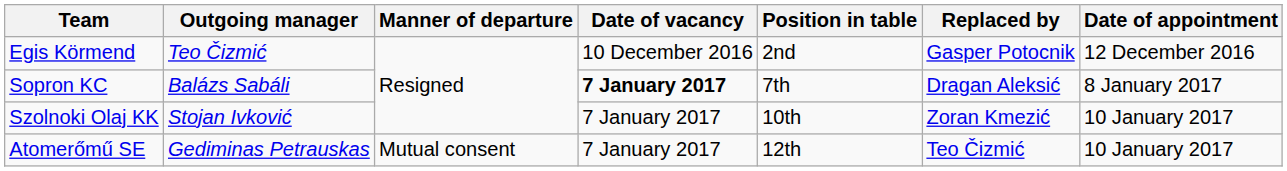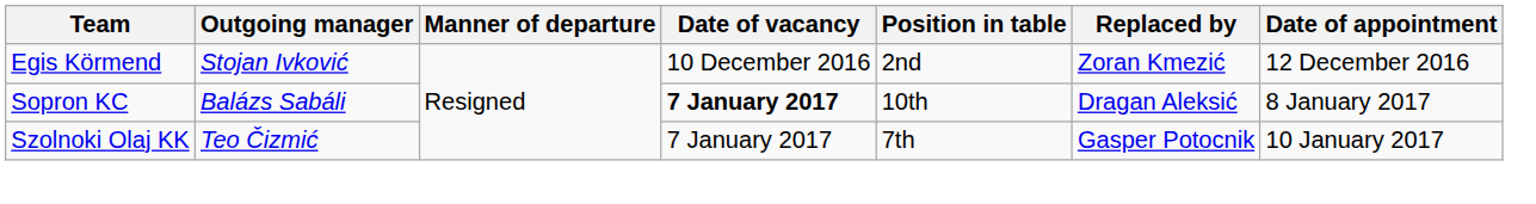Egis Körmend | Outgoing manager: Teo Čizmić -> Stojan Ivković
Egis Körmend | Replaced by: Gasper Potocnik -> Zoran Kmezić
Sopron KC | Position in table: 7th -> 10th
Szolnoki Olaj KK | Outgoing manager: Stojan Ivković -> Teo Čizmić
Szolnoki Olaj KK | Position in table: 10th -> 7th
Szolnoki Olaj KK | Replaced by: Zoran Kmezić -> Gasper Potocnik
- row: Atomerőmű SE | Gediminas Petrauskas | Mutual consent | 7 January 2017 | 12th | Teo Čizmić | 10 January 2017
